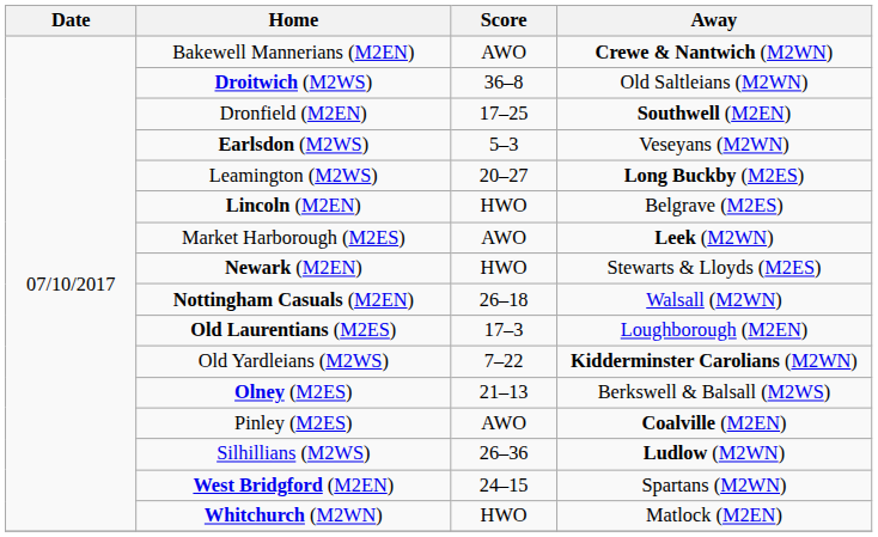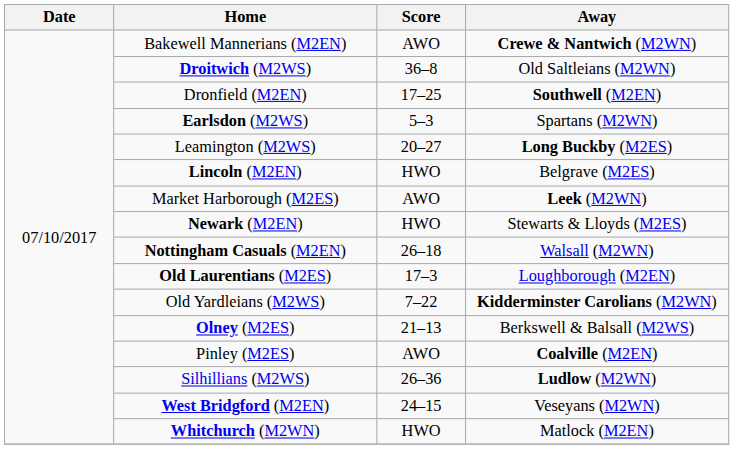Earlsdon (M2WS) | Away: Veseyans (M2WN) -> Spartans (M2WN)
West Bridgford (M2EN) | Away: Spartans (M2WN) -> Veseyans (M2WN)
